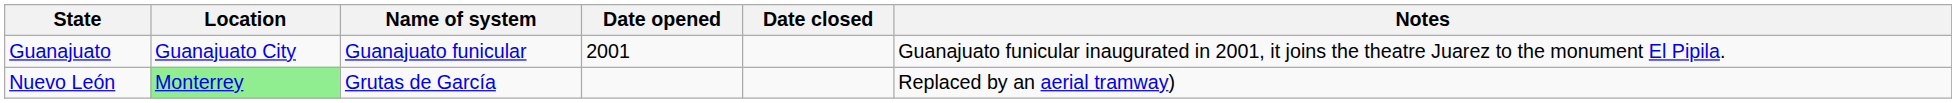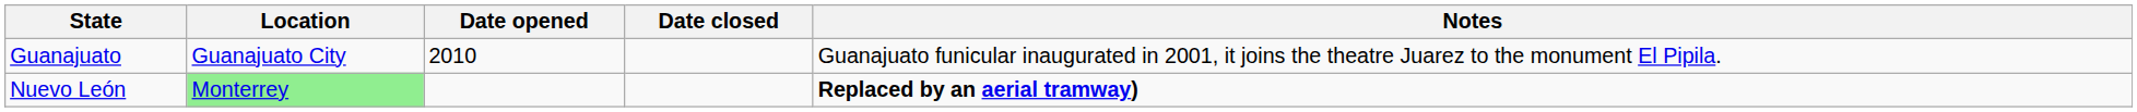- column: Name of system | Guanajuato funicular | Grutas de García
Guanajuato | Date opened: 2001 -> 2010
Nuevo León | Notes: normal -> bold
